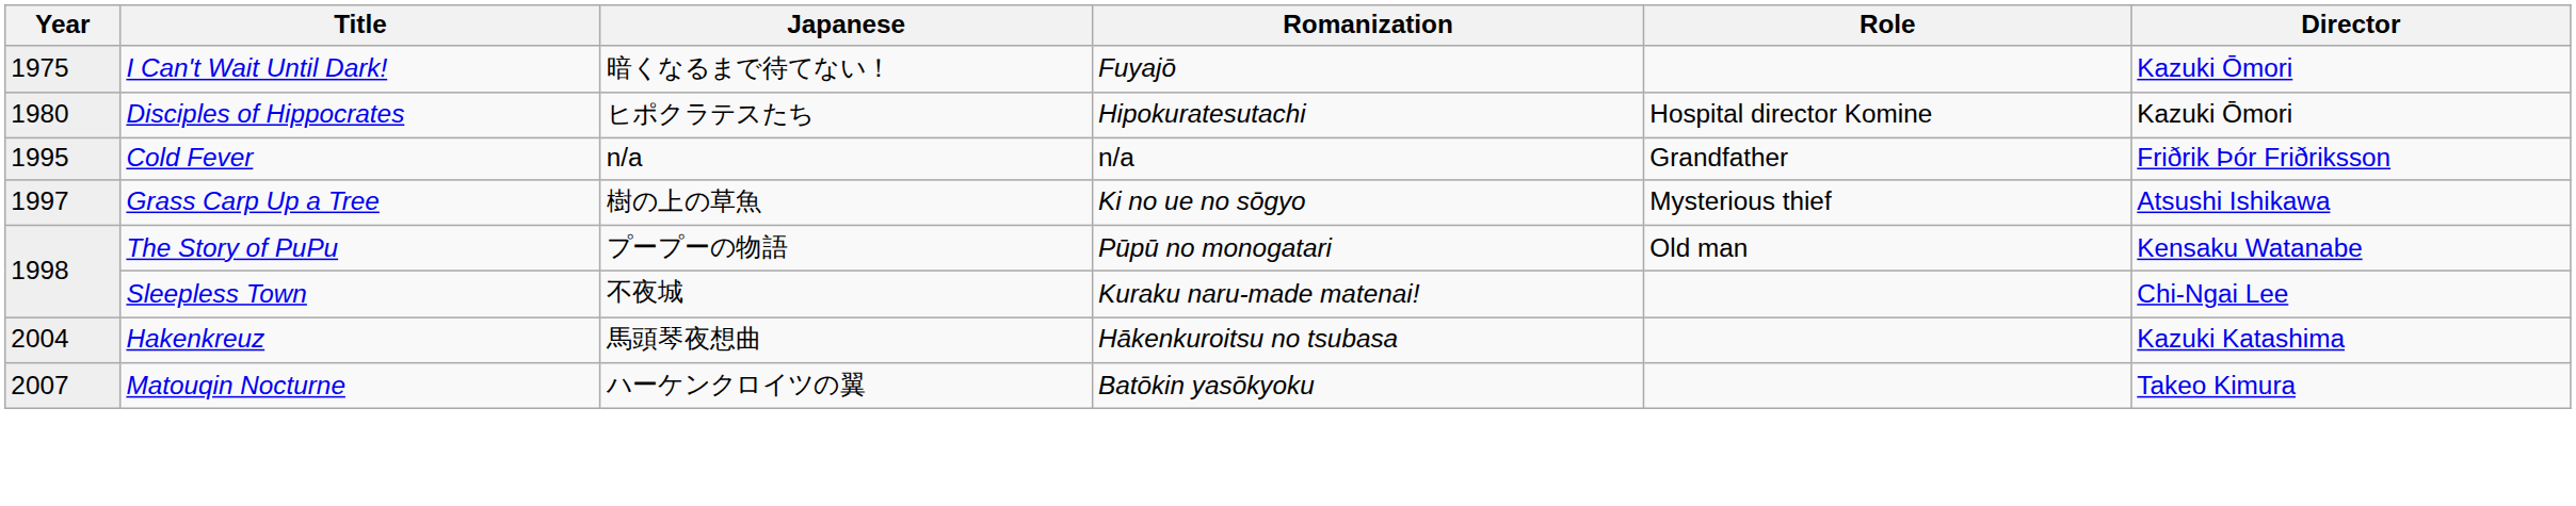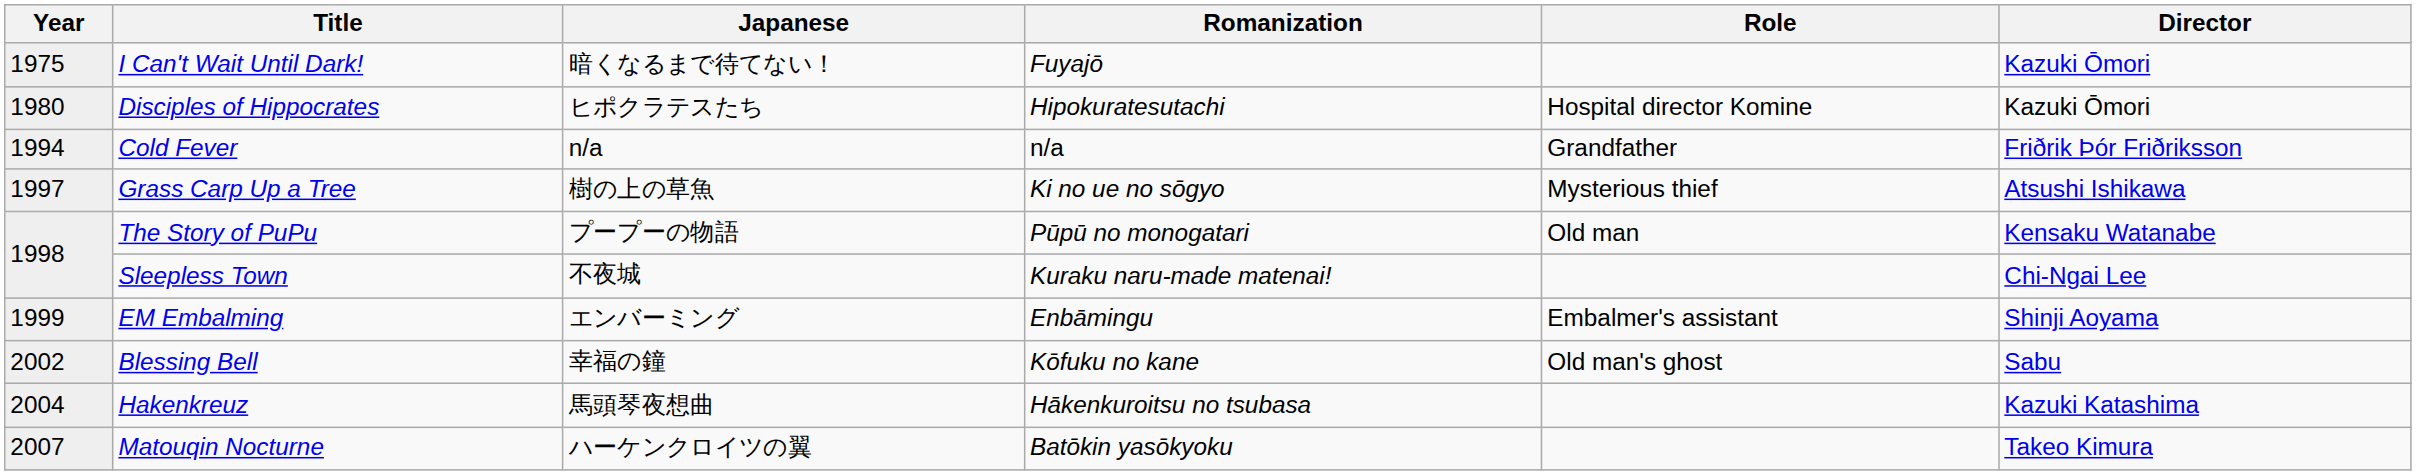Cold Fever | Year: 1995 -> 1994
+ row: 1999 | EM Embalming | エンバーミング | Enbāmingu | Embalmer's assistant | Shinji Aoyama
+ row: 2002 | Blessing Bell | 幸福の鐘 | Kōfuku no kane | Old man's ghost | Sabu
